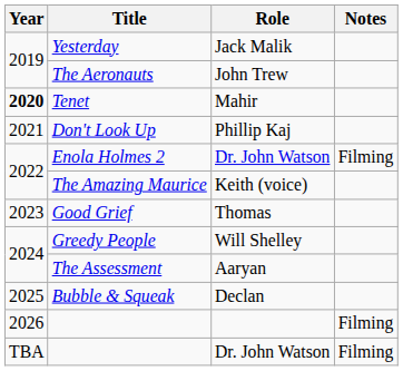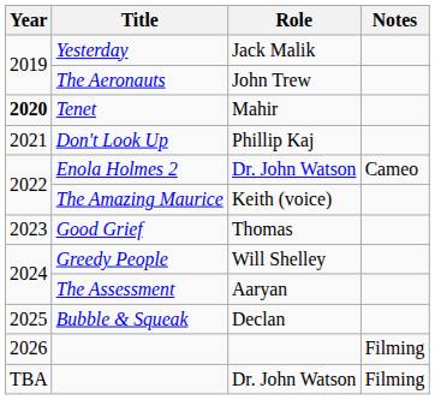Enola Holmes 2 | Notes: Filming -> Cameo
